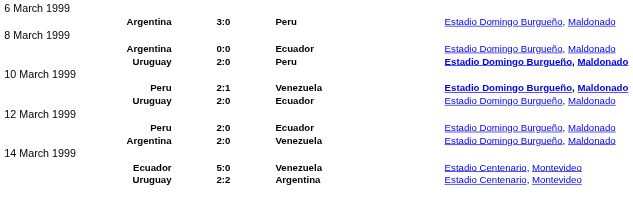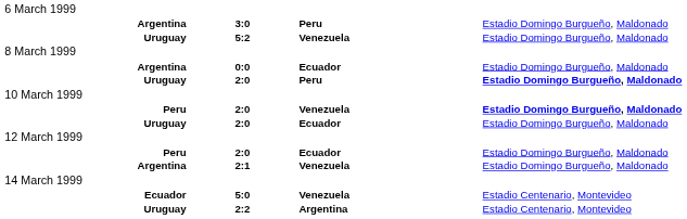+ row: Uruguay | 5:2 | Venezuela | Estadio Domingo Burgueño, Maldonado
Peru / Venezuela | column 2: 2:1 -> 2:0
Argentina / Venezuela | column 2: 2:0 -> 2:1
